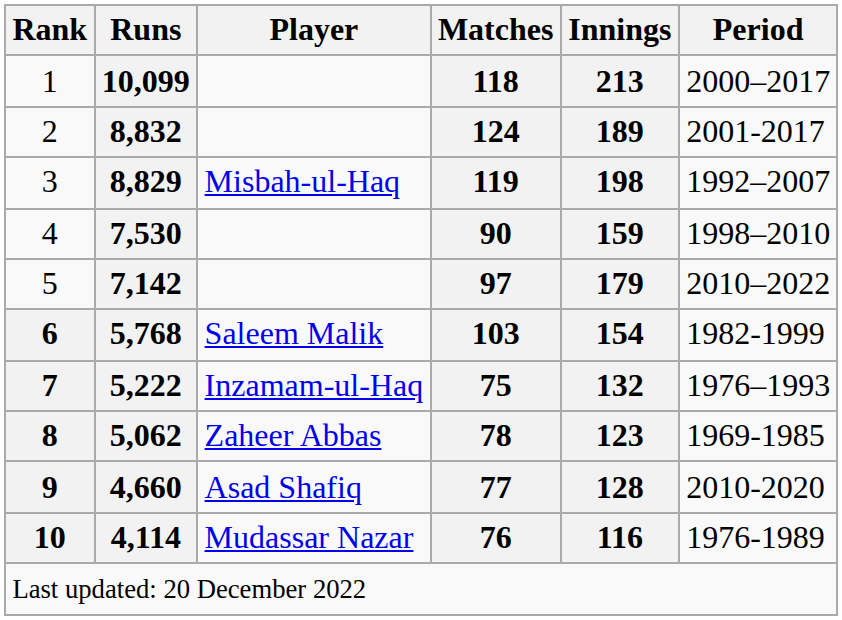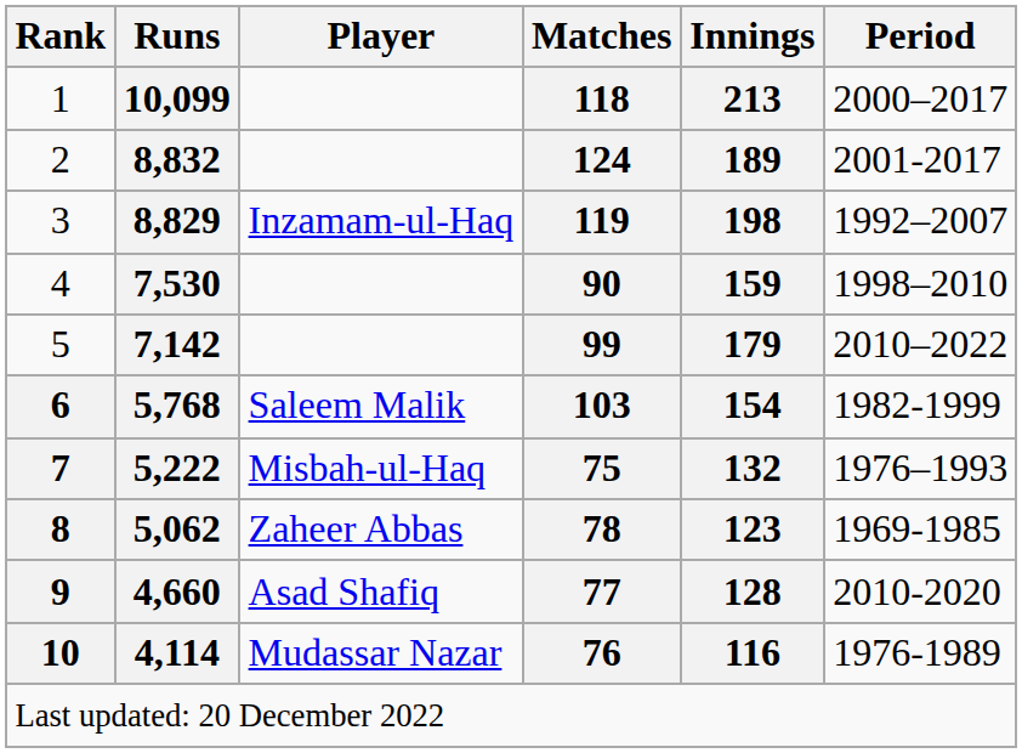8,829 | Player: Misbah-ul-Haq -> Inzamam-ul-Haq
7,142 | Matches: 97 -> 99
5,222 | Player: Inzamam-ul-Haq -> Misbah-ul-Haq
